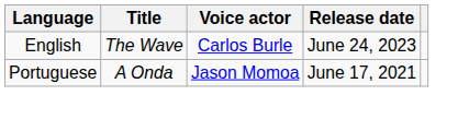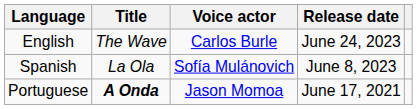+ row: Spanish | La Ola | Sofía Mulánovich | June 8, 2023
Portuguese | Title: normal -> bold
